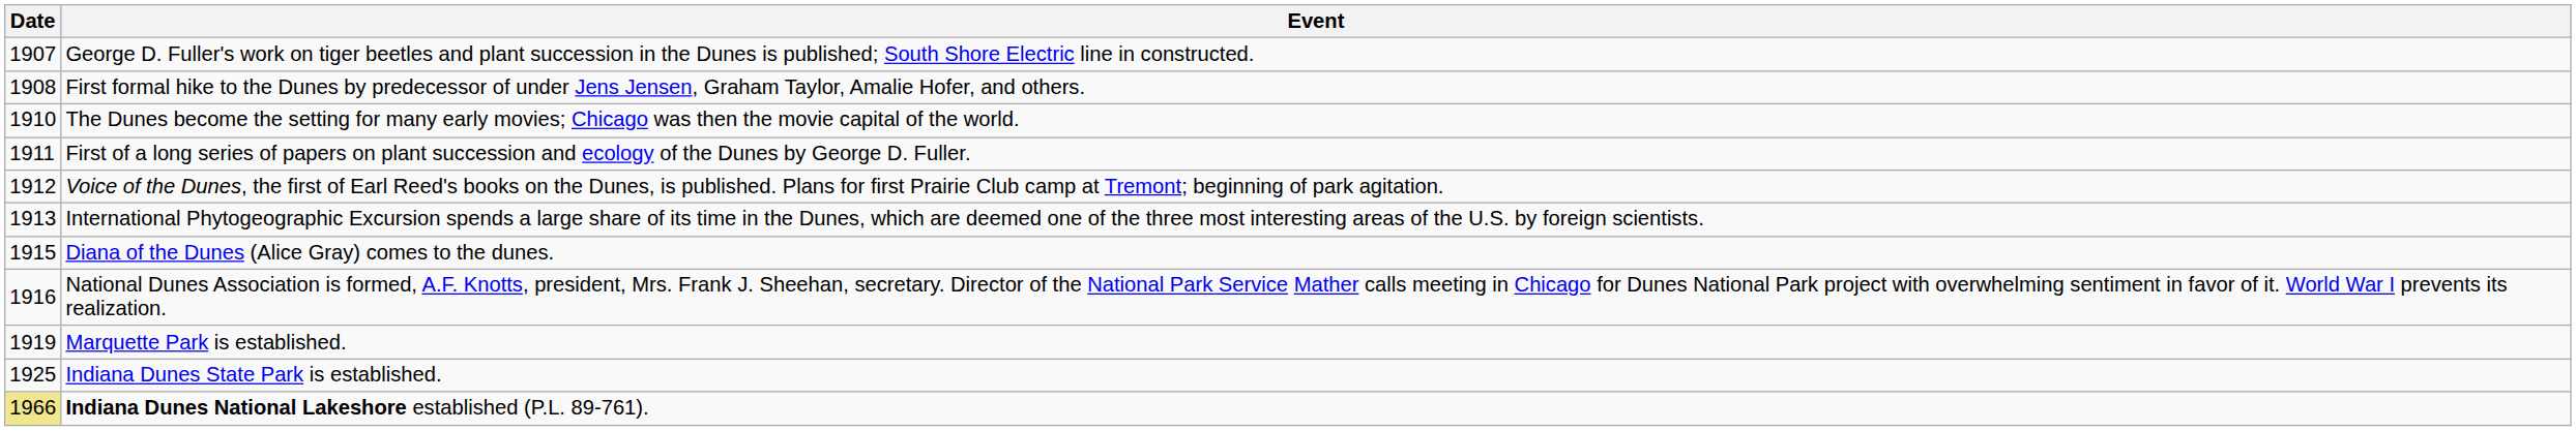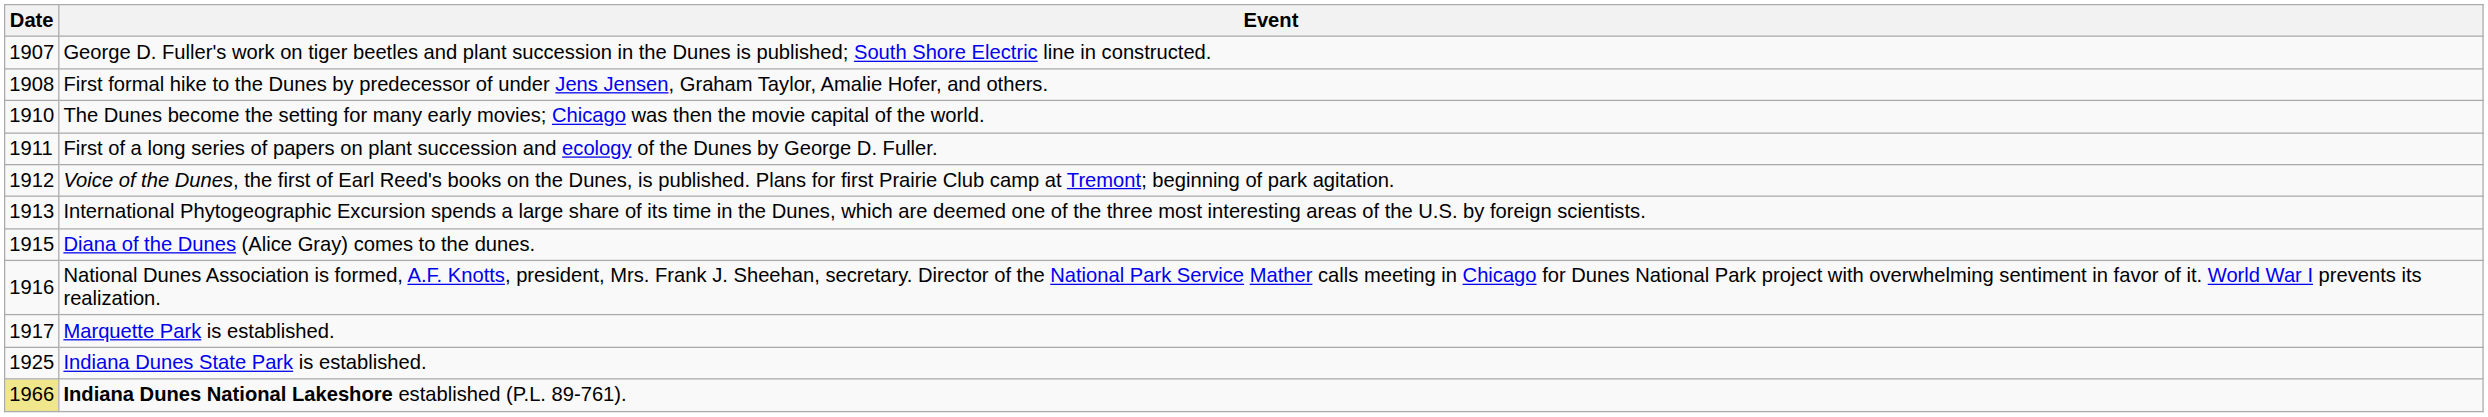Marquette Park is established. | Date: 1919 -> 1917
